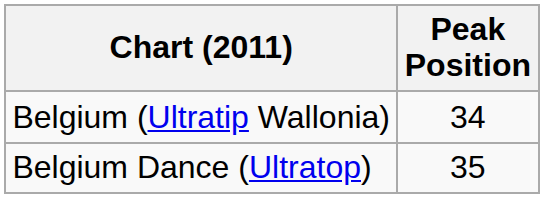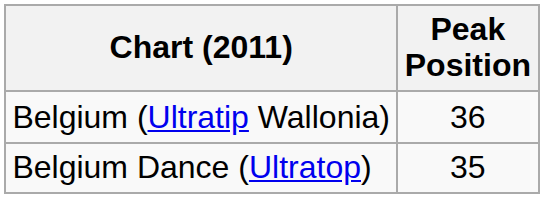Belgium (Ultratip Wallonia) | Peak Position: 34 -> 36
